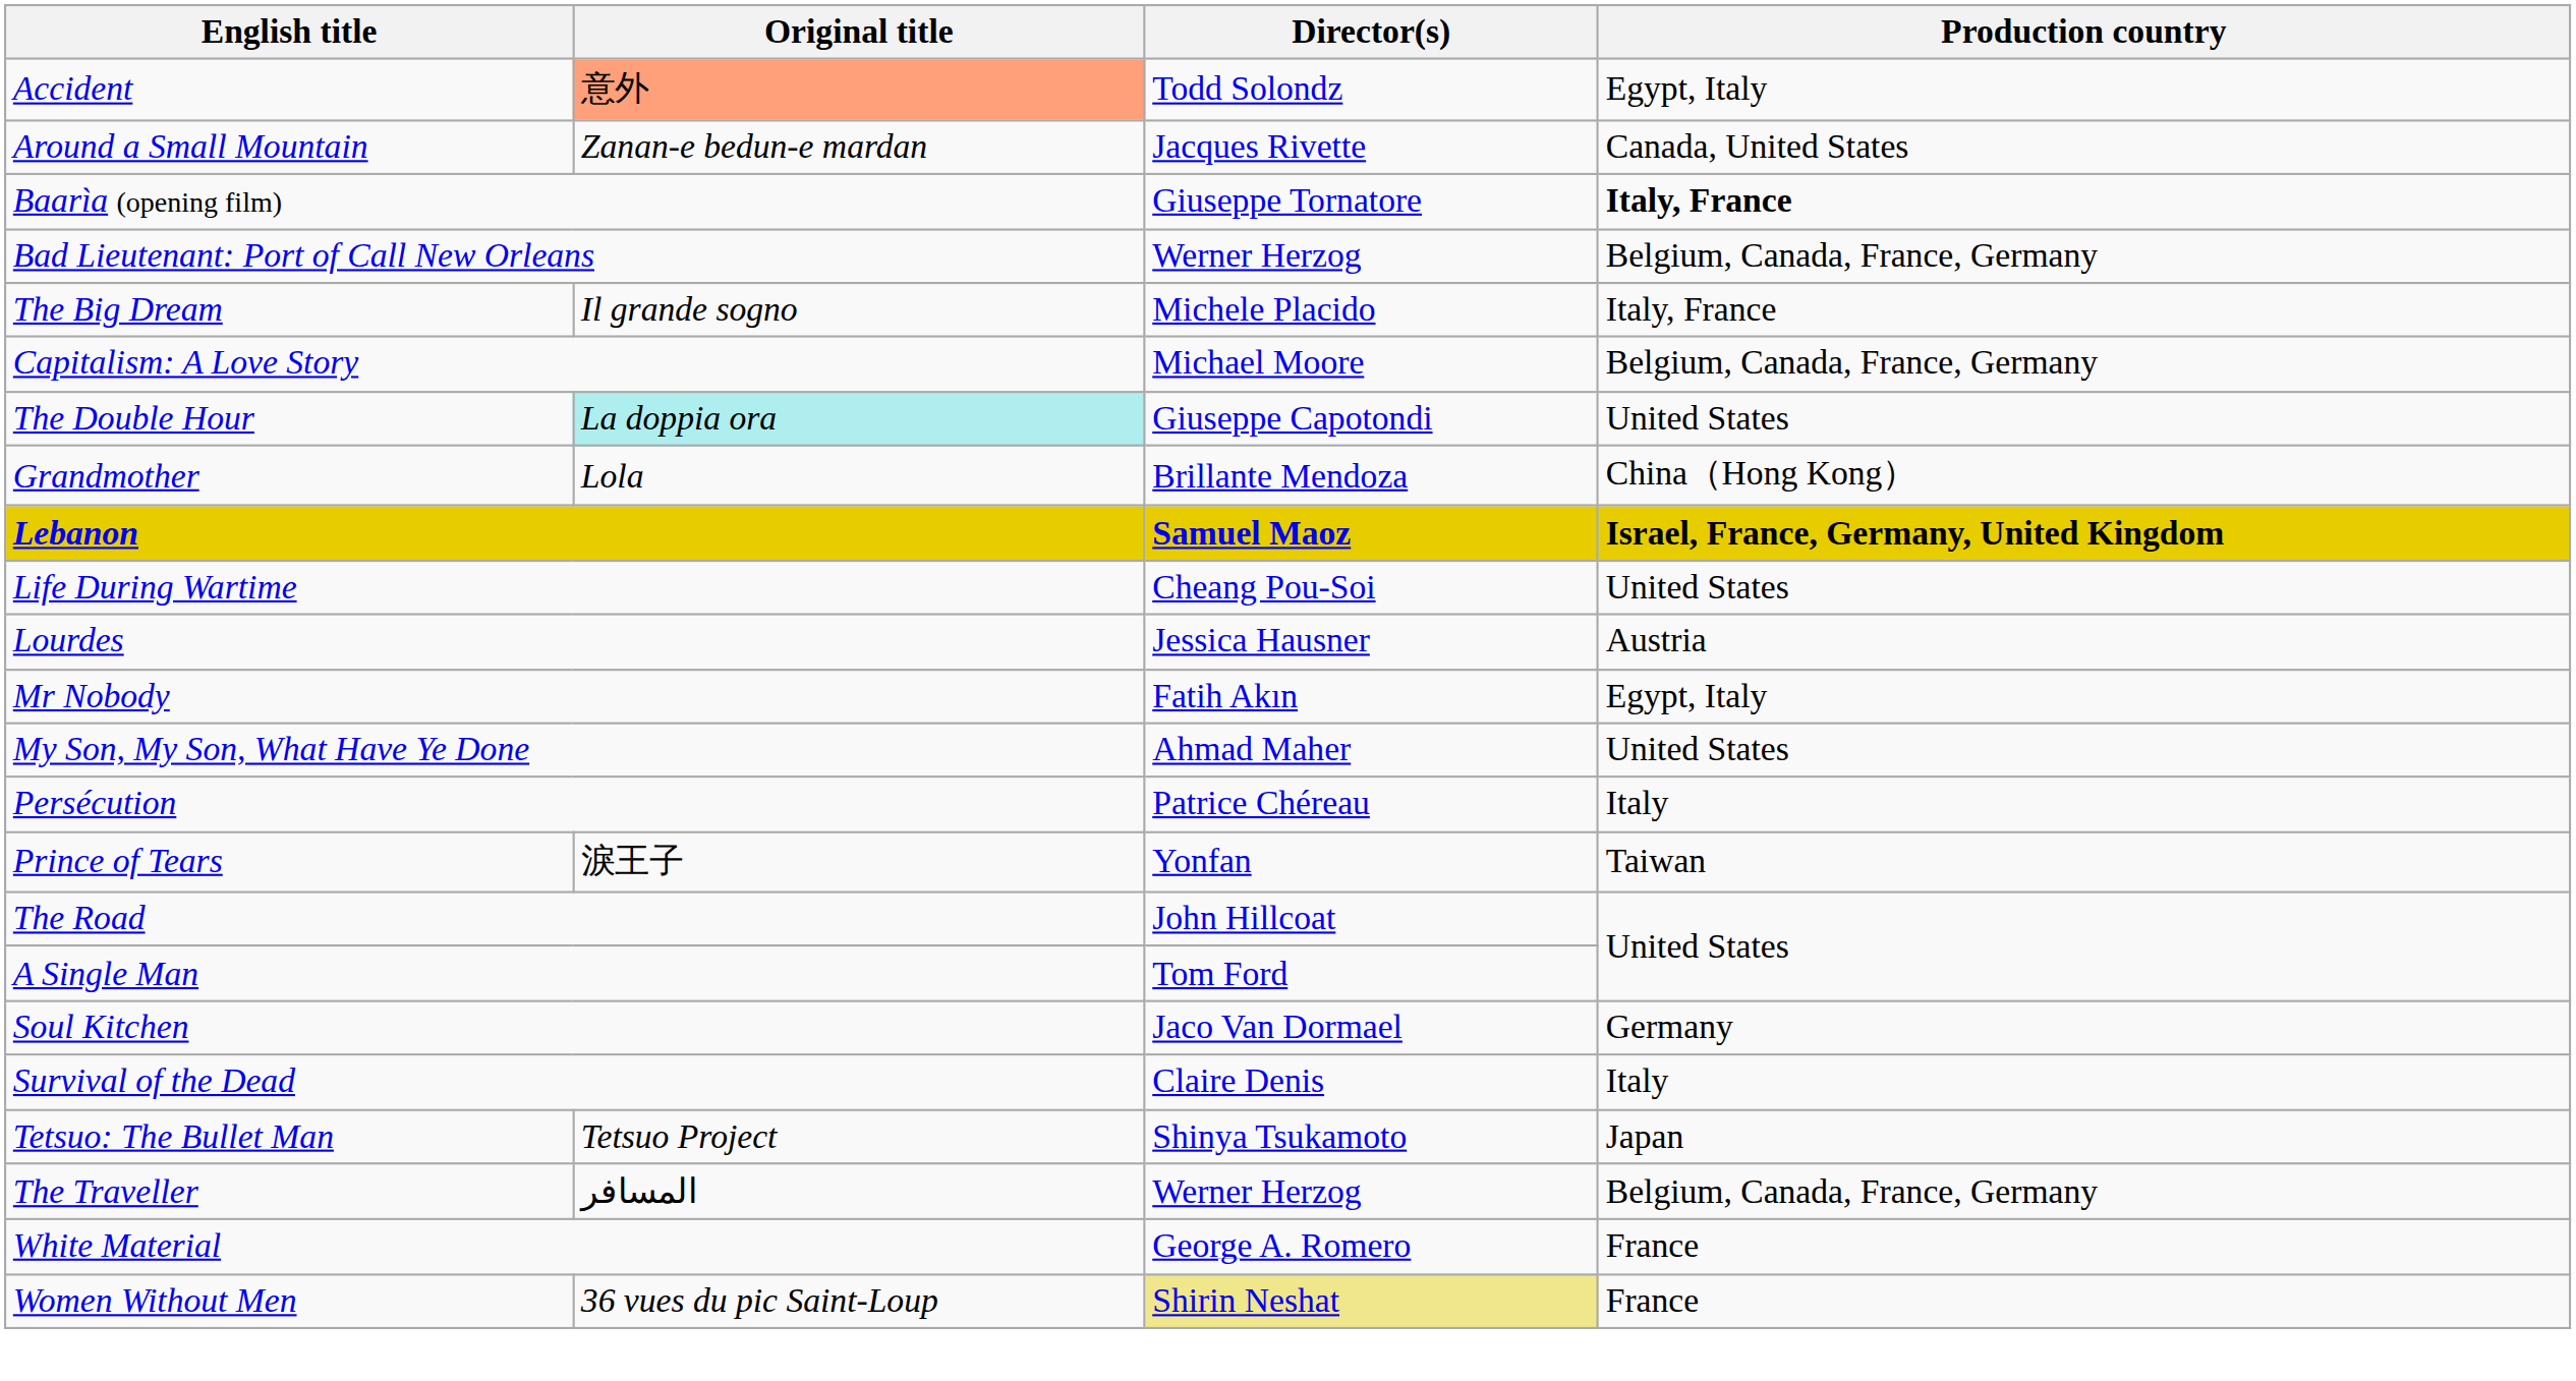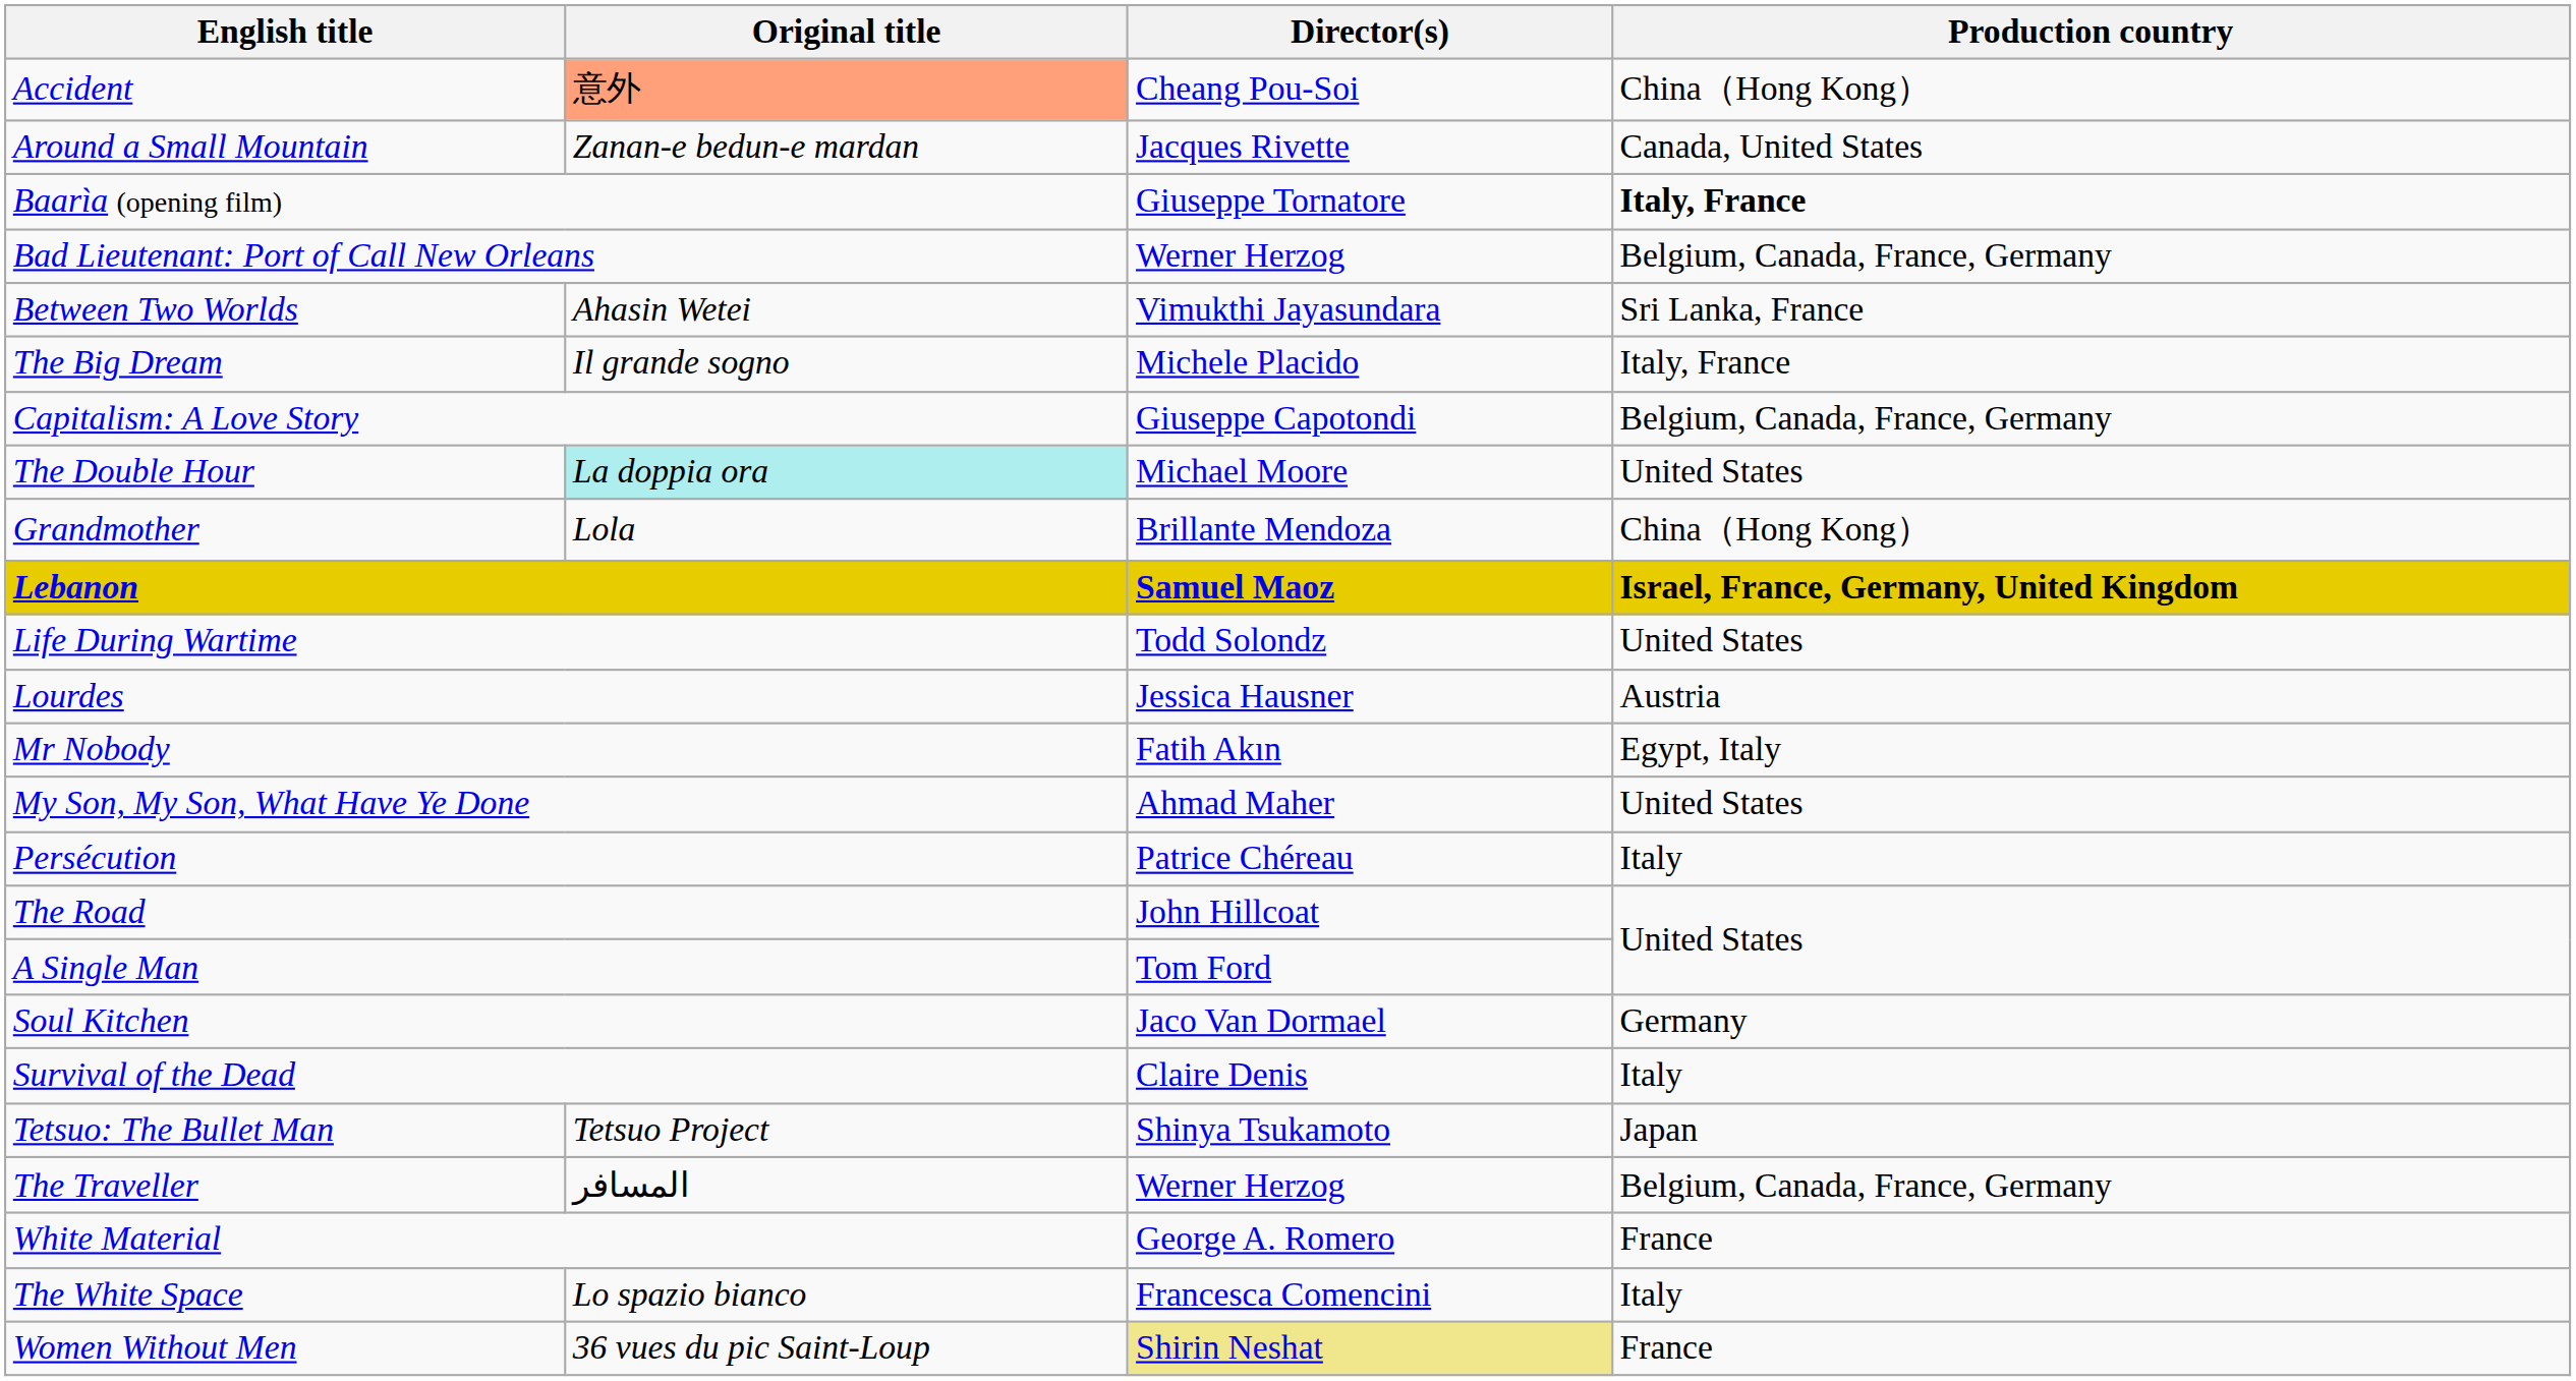Accident | Director(s): Todd Solondz -> Cheang Pou-Soi
Accident | Production country: Egypt, Italy -> China（Hong Kong）
+ row: Between Two Worlds | Ahasin Wetei | Vimukthi Jayasundara | Sri Lanka, France
Capitalism: A Love Story | Director(s): Michael Moore -> Giuseppe Capotondi
The Double Hour | Director(s): Giuseppe Capotondi -> Michael Moore
Life During Wartime | Director(s): Cheang Pou-Soi -> Todd Solondz
- row: Prince of Tears | 淚王子 | Yonfan | Taiwan
+ row: The White Space | Lo spazio bianco | Francesca Comencini | Italy
